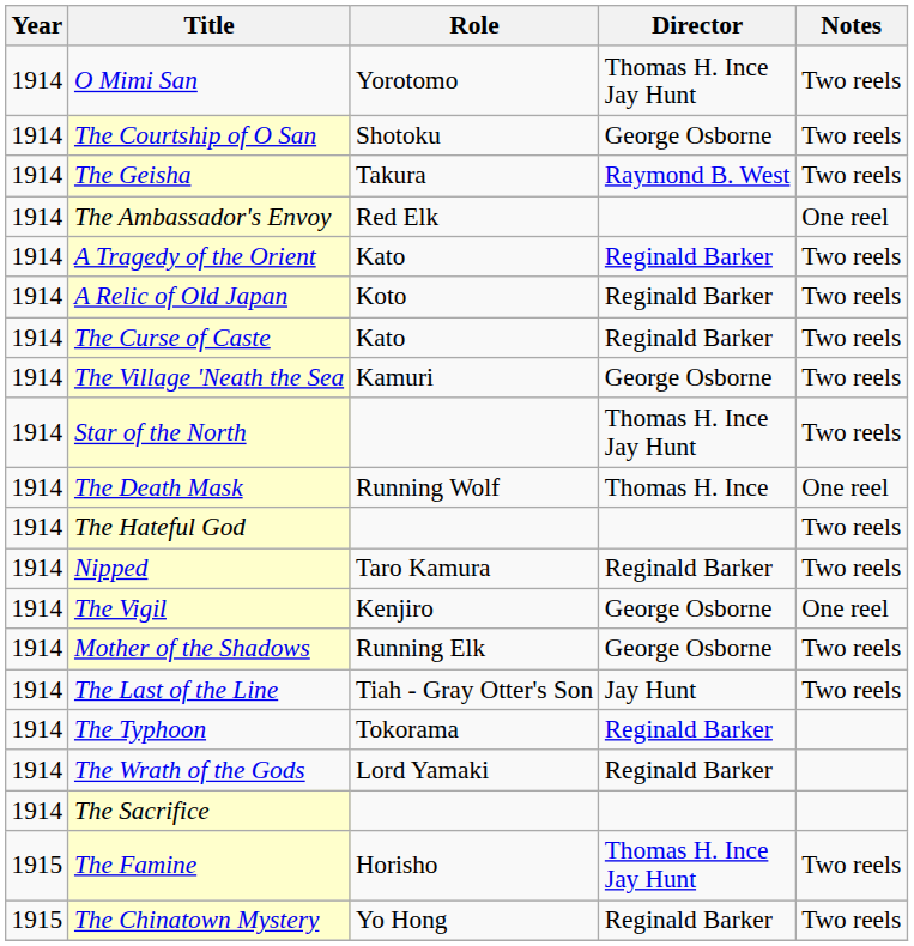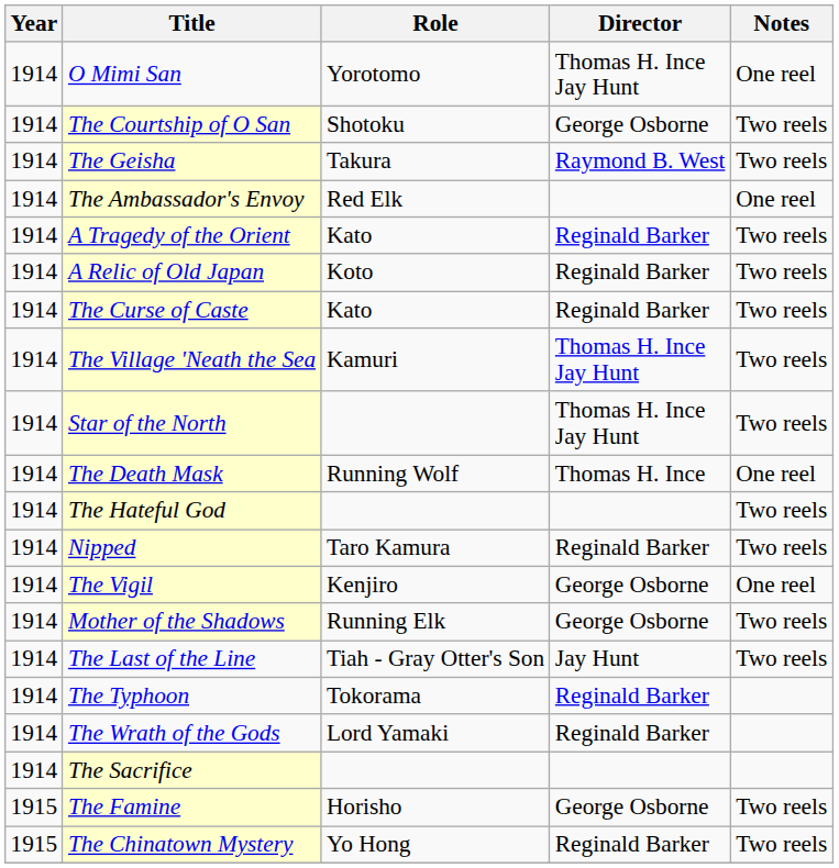O Mimi San | Notes: Two reels -> One reel
The Village 'Neath the Sea | Director: George Osborne -> Thomas H. Ince Jay Hunt
The Famine | Director: Thomas H. Ince Jay Hunt -> George Osborne
